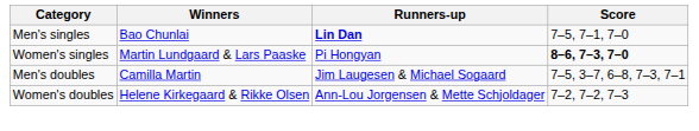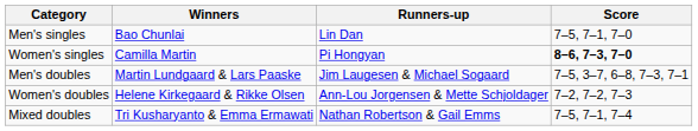Men's singles | Runners-up: bold -> normal
Women's singles | Winners: Martin Lundgaard & Lars Paaske -> Camilla Martin
Men's doubles | Winners: Camilla Martin -> Martin Lundgaard & Lars Paaske
+ row: Mixed doubles | Tri Kusharyanto & Emma Ermawati | Nathan Robertson & Gail Emms | 7–5, 7–1, 7–4
